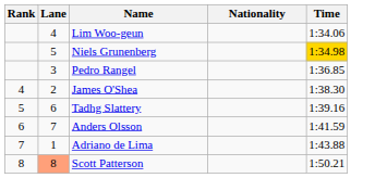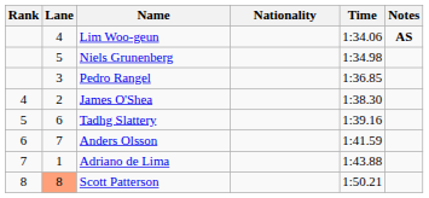+ column: Notes | AS
Niels Grunenberg | Time: gold background -> no background
